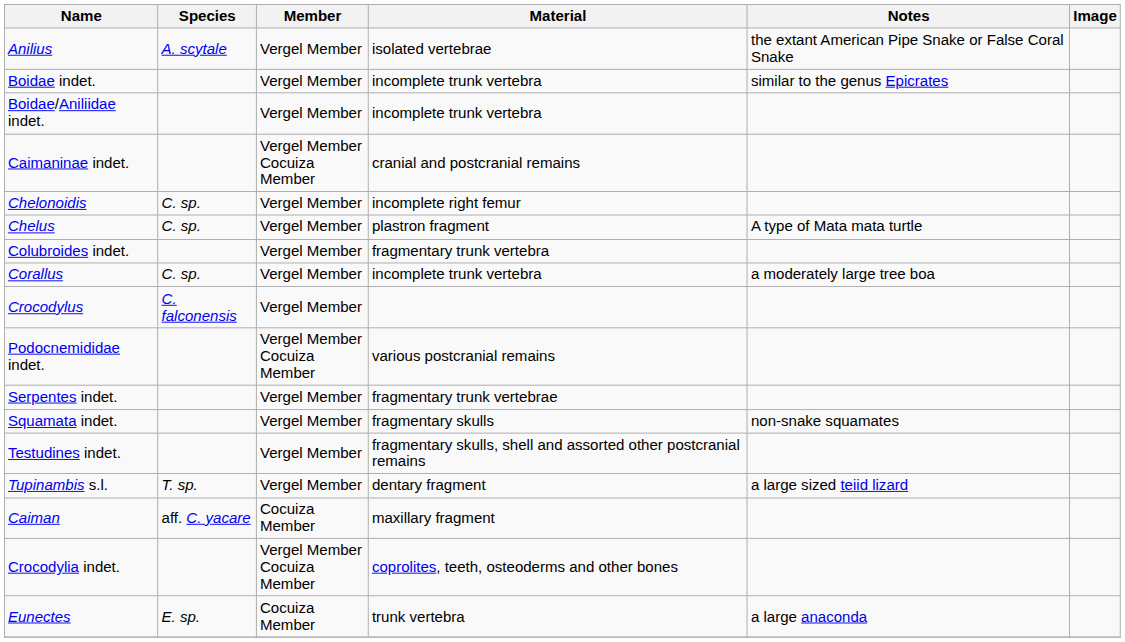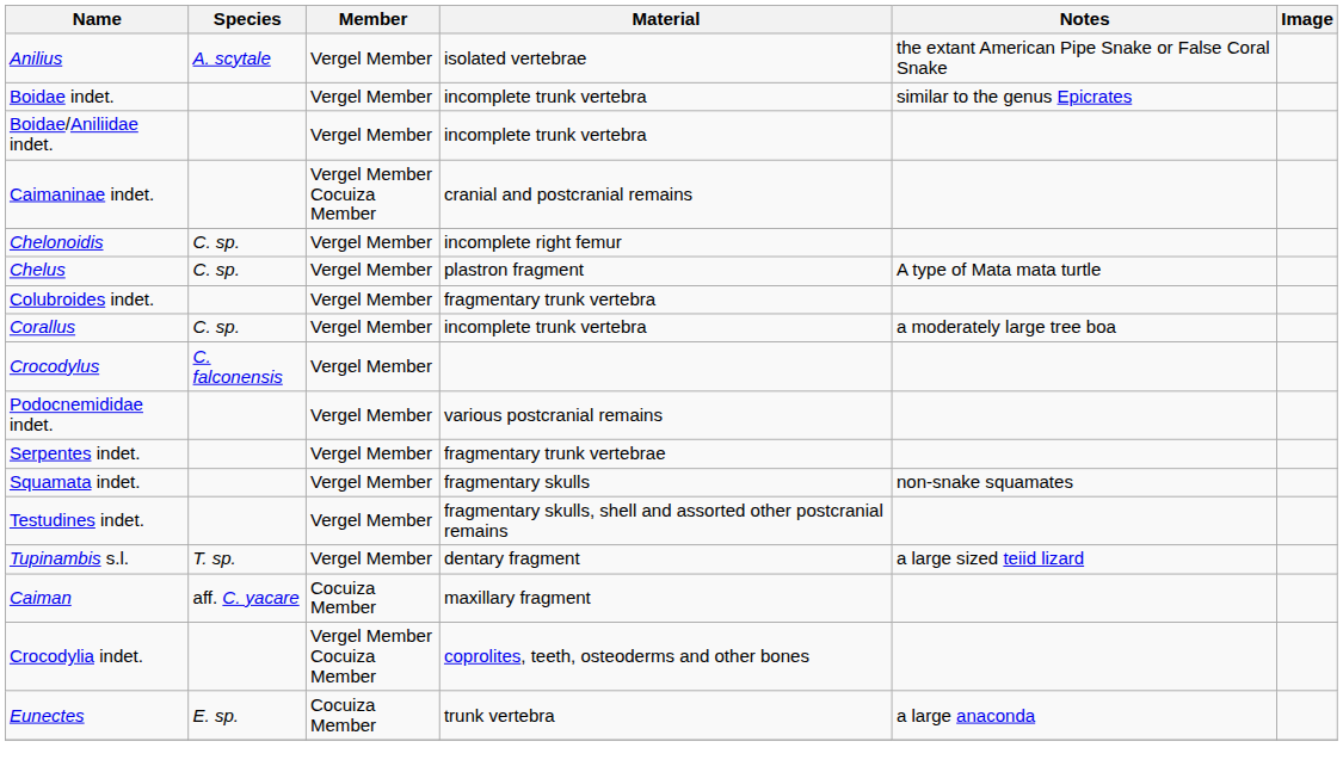Podocnemididae indet. | Member: Vergel Member Cocuiza Member -> Vergel Member
